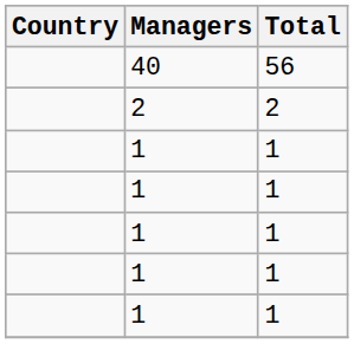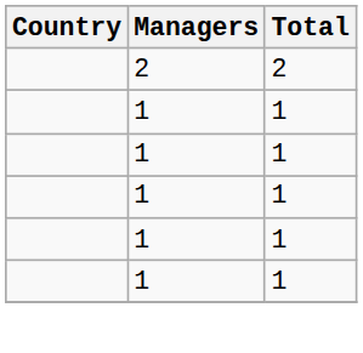- row: 40 | 56
